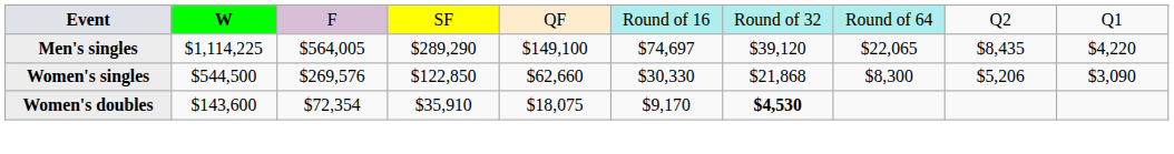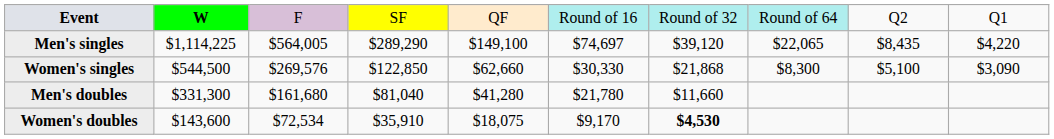Women's singles | column 9: $5,206 -> $5,100
+ row: Men's doubles | $331,300 | $161,680 | $81,040 | $41,280 | $21,780 | $11,660
Women's doubles | column 3: $72,354 -> $72,534
